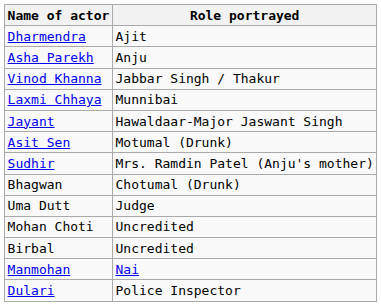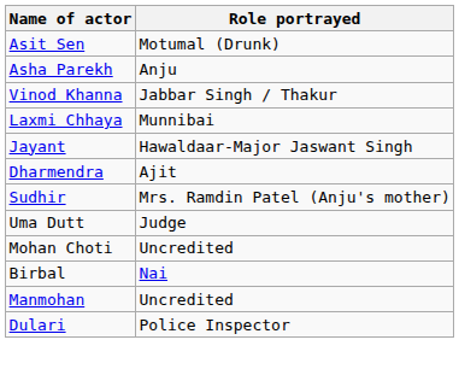rows swapped: Dharmendra <-> Asit Sen
- row: Bhagwan | Chotumal (Drunk)
Birbal | Role portrayed: Uncredited -> Nai
Manmohan | Role portrayed: Nai -> Uncredited
